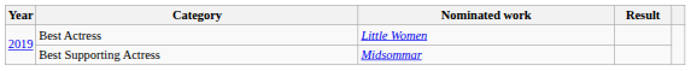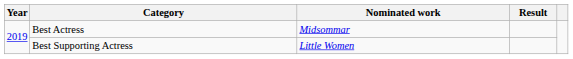Best Actress | Nominated work: Little Women -> Midsommar
Best Supporting Actress | Nominated work: Midsommar -> Little Women
